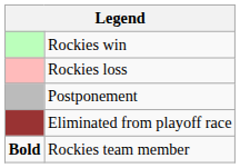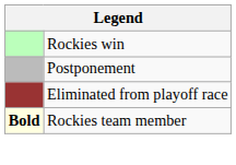- row: Rockies loss
Rockies team member | column 1: no background -> lightyellow background
